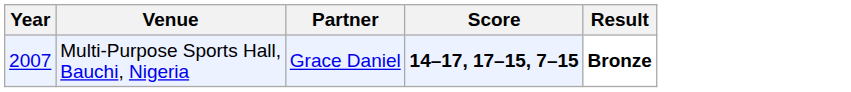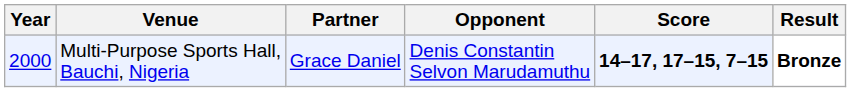+ column: Opponent | Denis Constantin Selvon Marudamuthu
Multi-Purpose Sports Hall, Bauchi, Nigeria | Year: 2007 -> 2000
